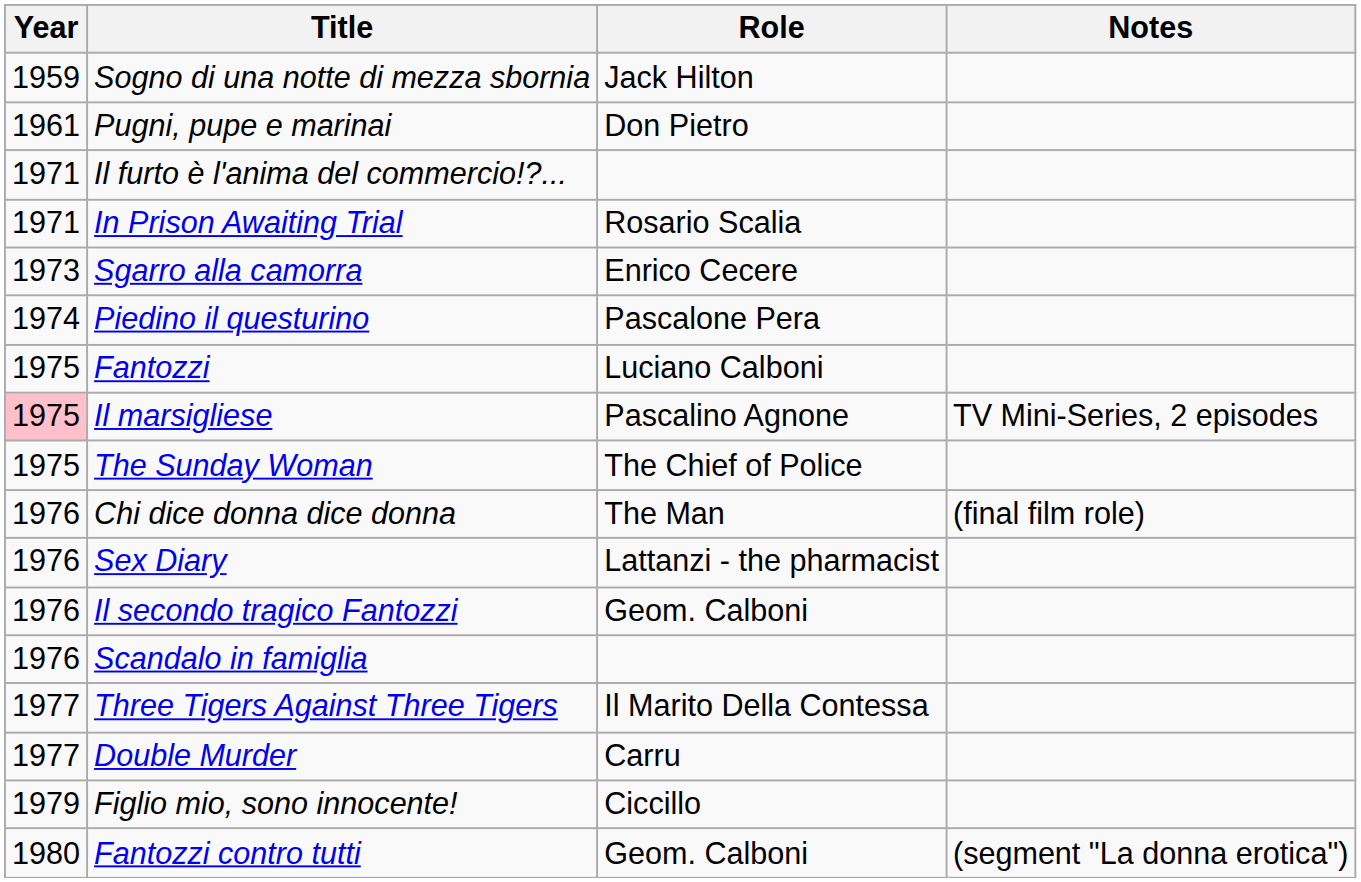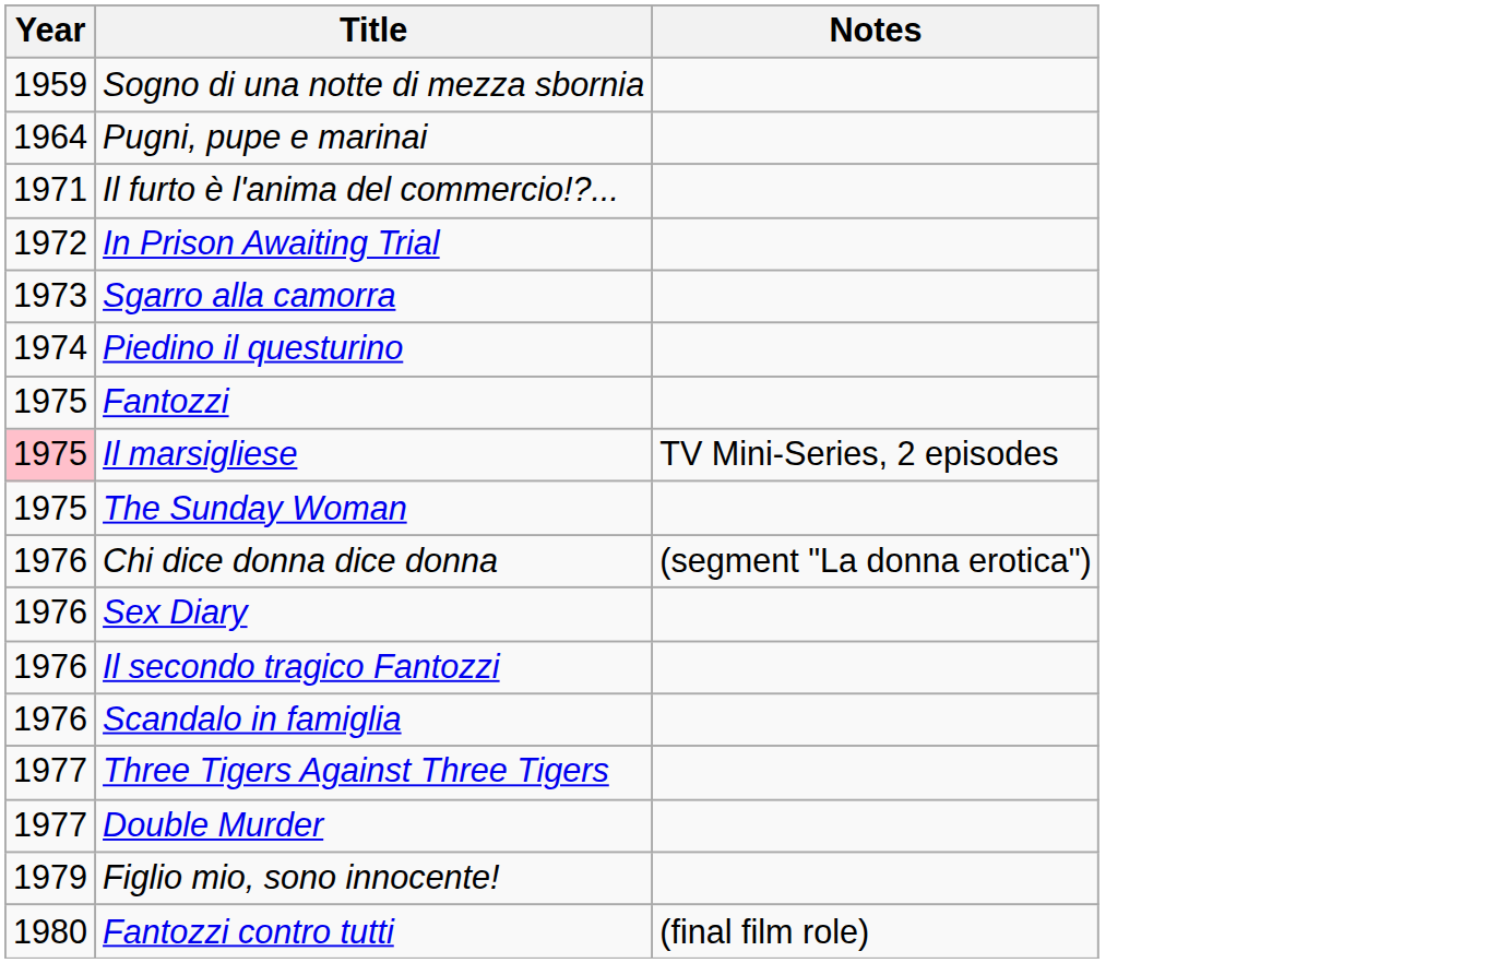- column: Role | Jack Hilton | Don Pietro | Rosario Scalia | Enrico Cecere | Pascalone Pera | Luciano Calboni | Pascalino Agnone | The Chief of Police | The Man | Lattanzi - the pharmacist | Geom. Calboni | Il Marito Della Contessa | Carru | Ciccillo | Geom. Calboni
Pugni, pupe e marinai | Year: 1961 -> 1964
In Prison Awaiting Trial | Year: 1971 -> 1972
Chi dice donna dice donna | Notes: (final film role) -> (segment "La donna erotica")
Fantozzi contro tutti | Notes: (segment "La donna erotica") -> (final film role)
